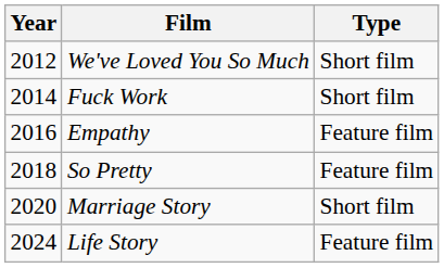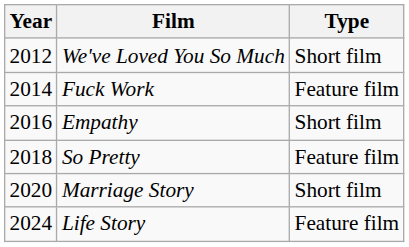Fuck Work | Type: Short film -> Feature film
Empathy | Type: Feature film -> Short film
